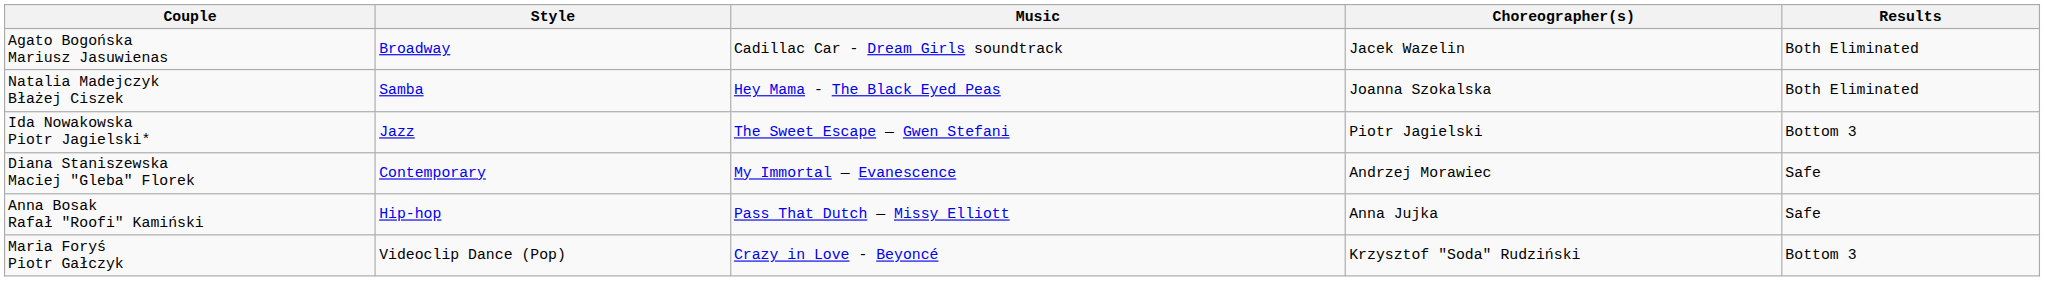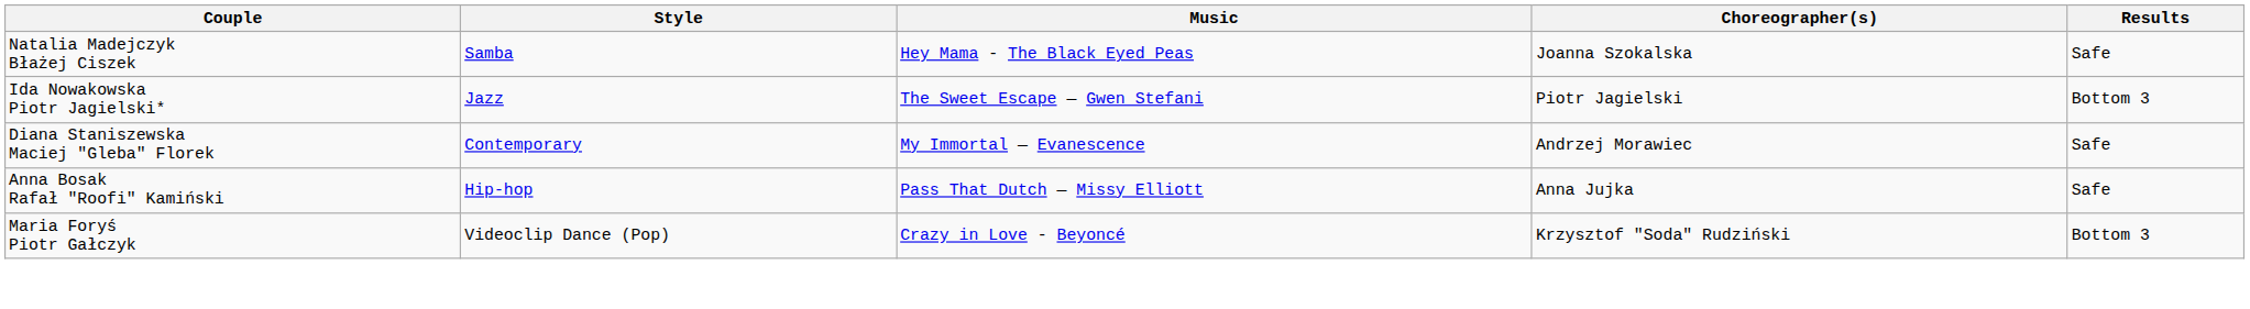- row: Agato Bogońska Mariusz Jasuwienas | Broadway | Cadillac Car - Dream Girls soundtrack | Jacek Wazelin | Both Eliminated
Natalia Madejczyk Błażej Ciszek | Results: Both Eliminated -> Safe
